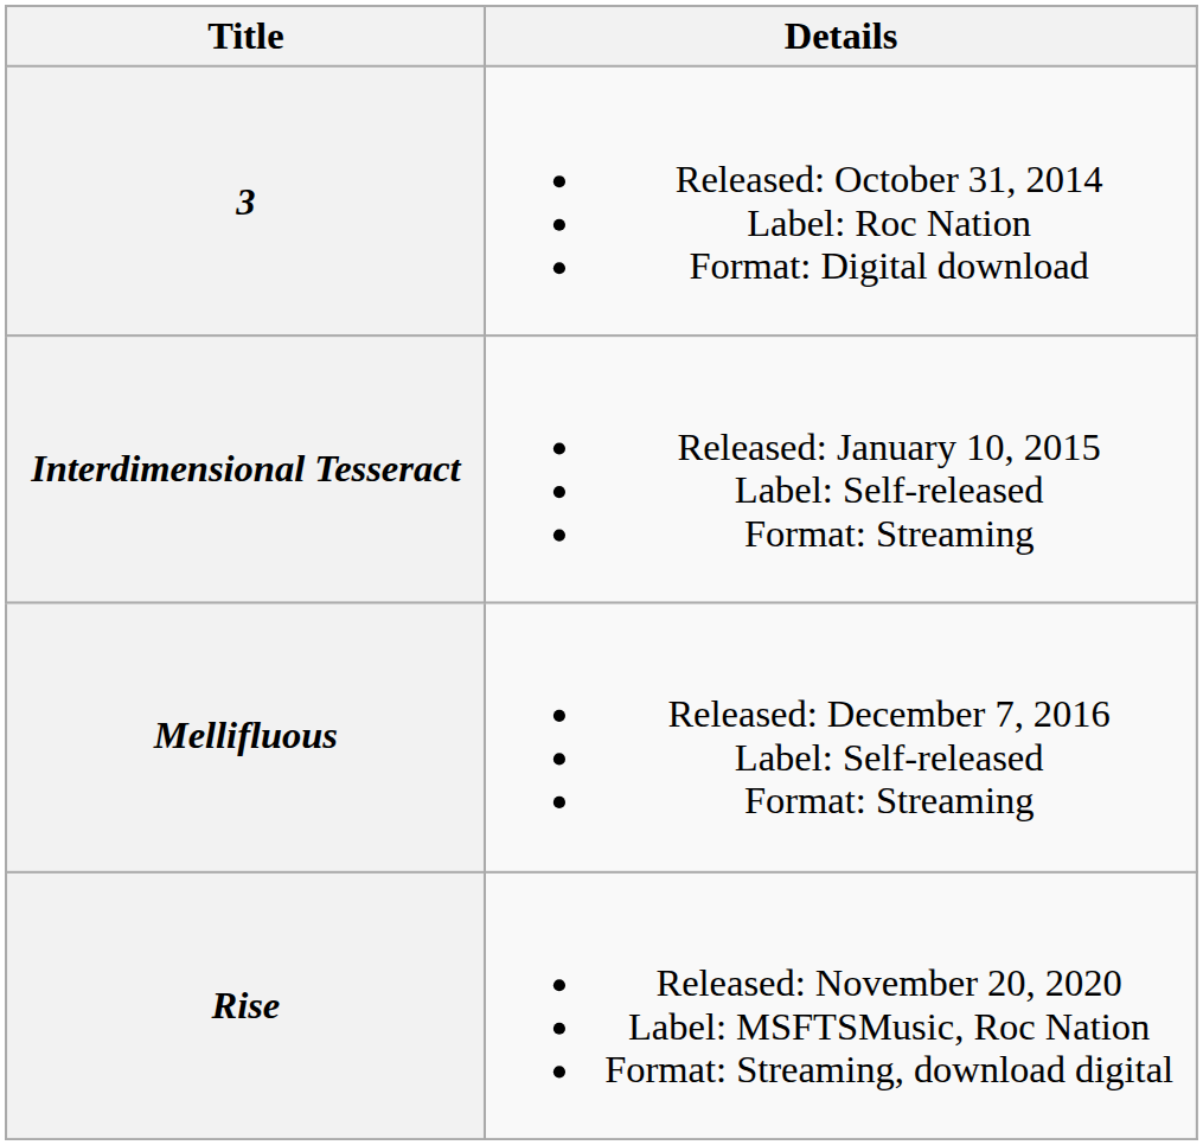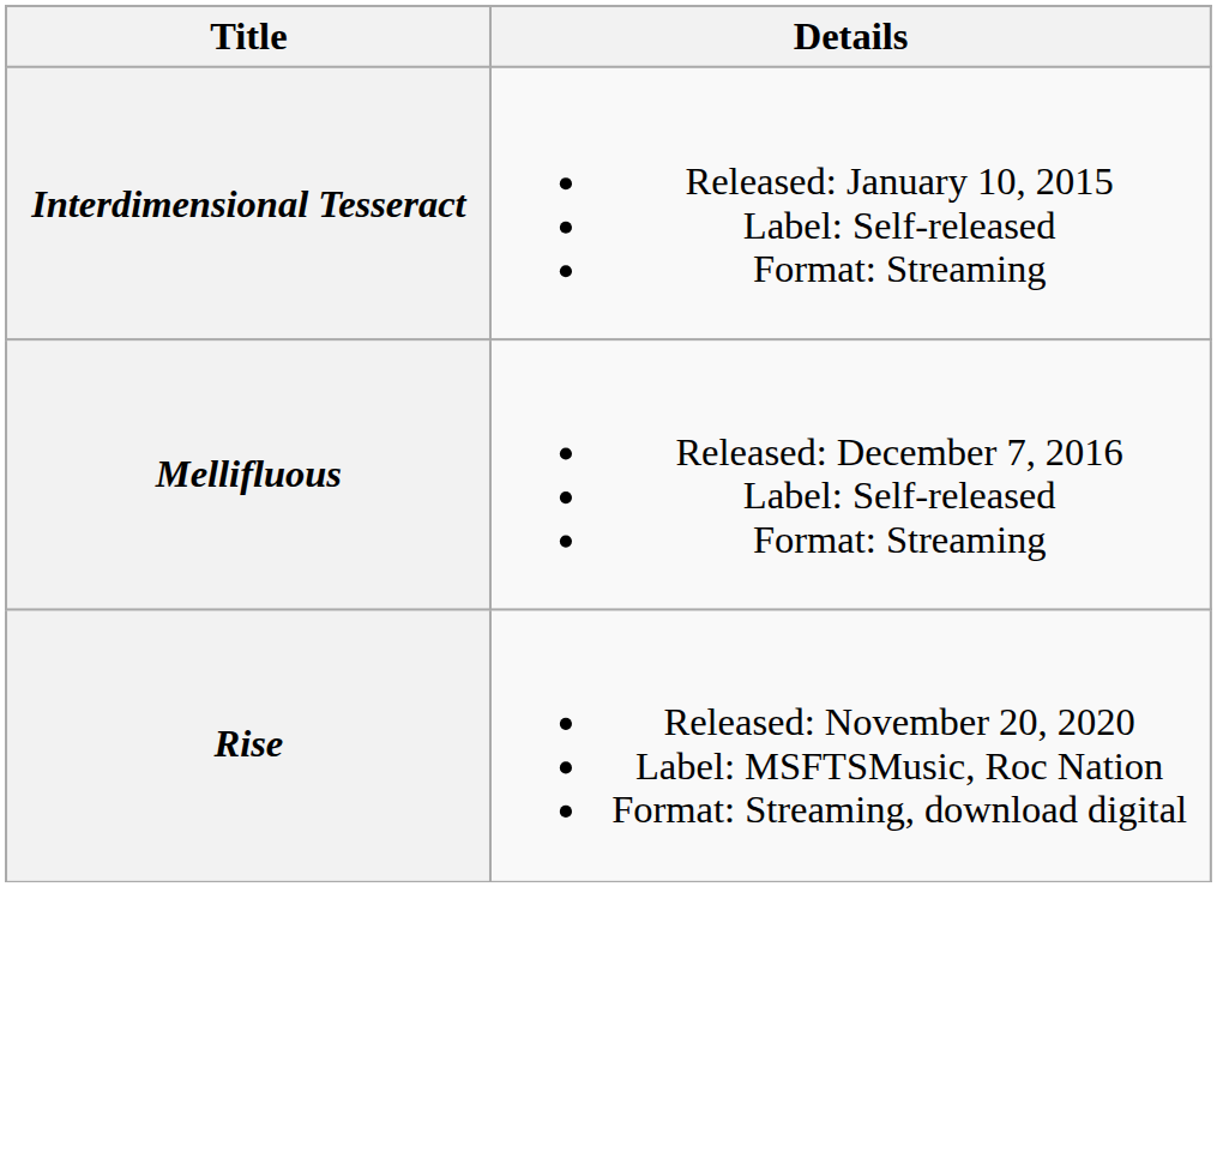- row: 3 | Released: October 31, 2014 Label: Roc Nation Format: Digital download
